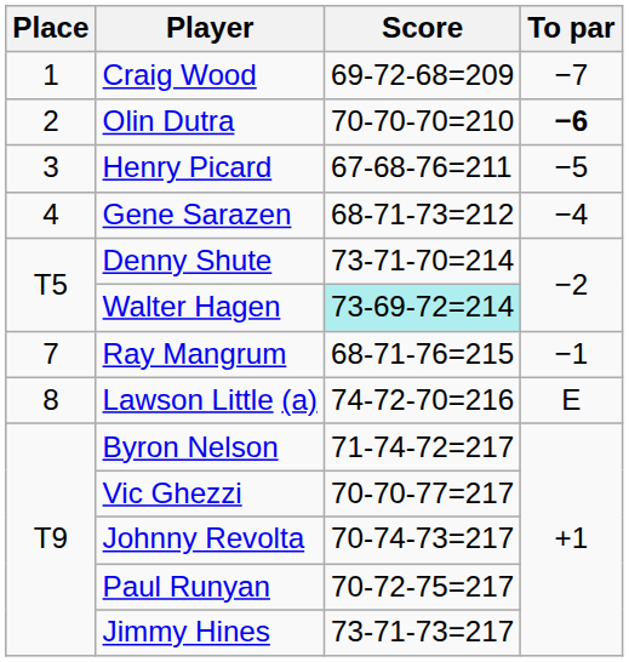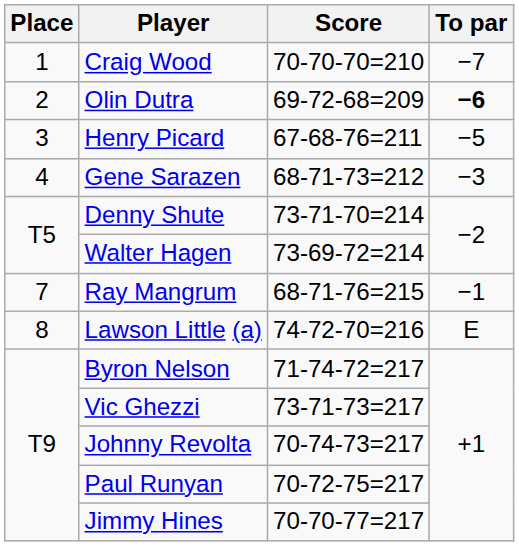Craig Wood | Score: 69-72-68=209 -> 70-70-70=210
Olin Dutra | Score: 70-70-70=210 -> 69-72-68=209
Gene Sarazen | To par: −4 -> −3
Walter Hagen | Score: paleturquoise background -> no background
Vic Ghezzi | Score: 70-70-77=217 -> 73-71-73=217
Jimmy Hines | Score: 73-71-73=217 -> 70-70-77=217
